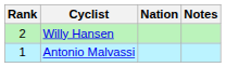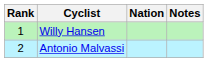Willy Hansen | Rank: 2 -> 1
Antonio Malvassi | Rank: 1 -> 2
